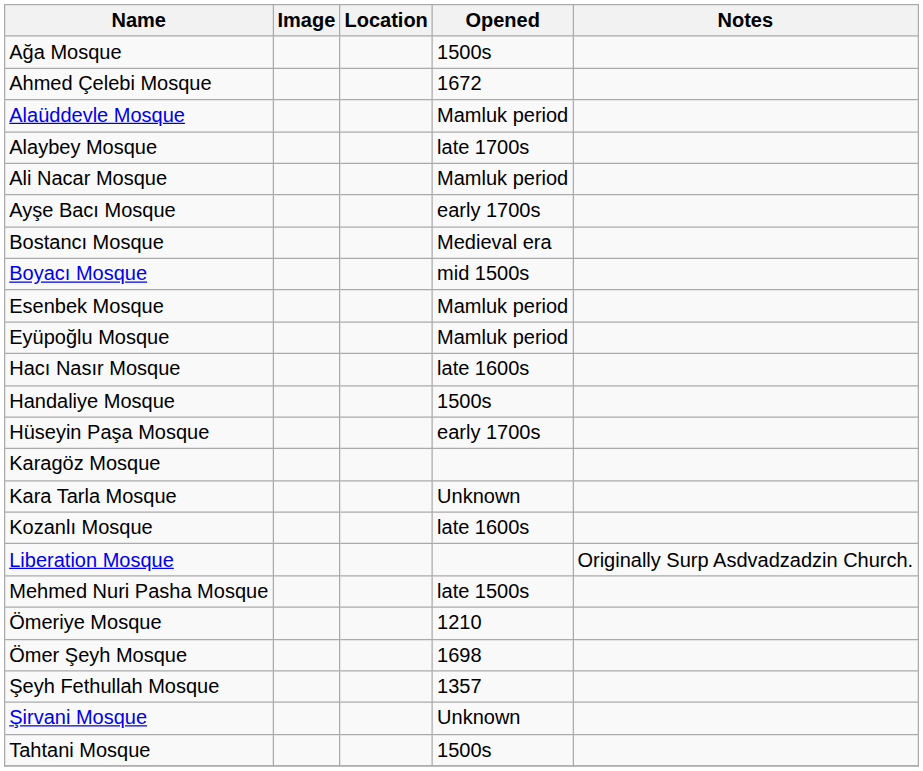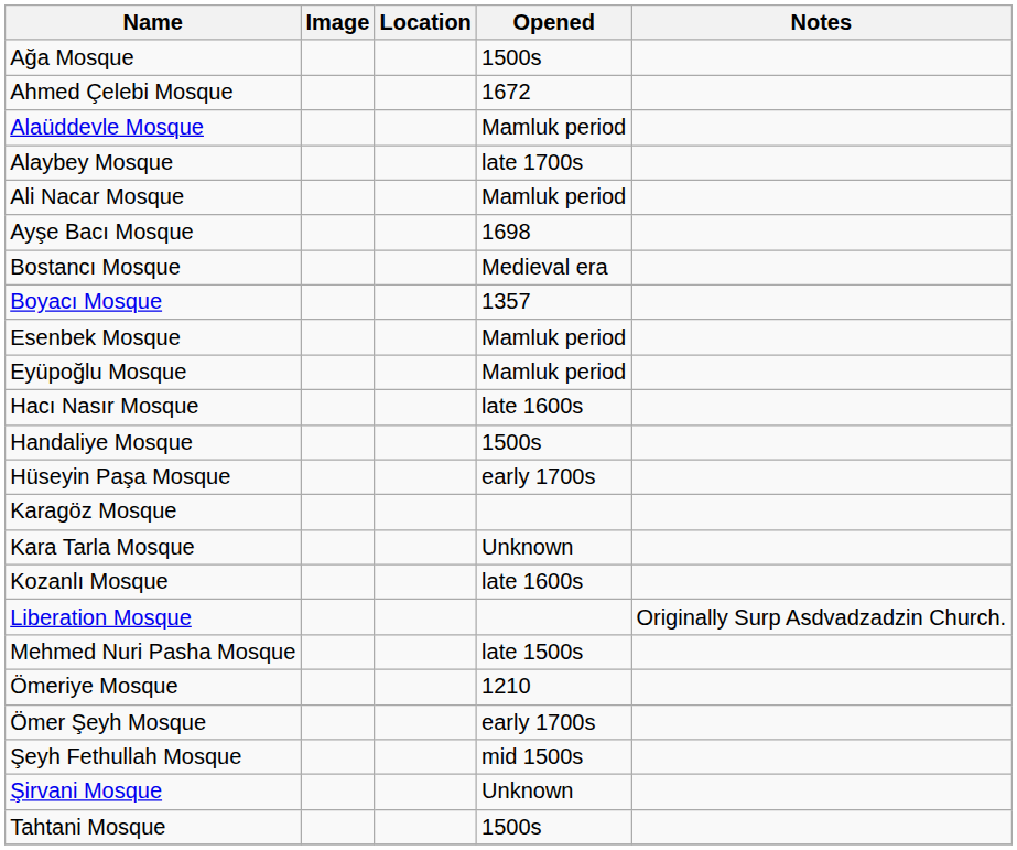Ayşe Bacı Mosque | Opened: early 1700s -> 1698
Boyacı Mosque | Opened: mid 1500s -> 1357
Ömer Şeyh Mosque | Opened: 1698 -> early 1700s
Şeyh Fethullah Mosque | Opened: 1357 -> mid 1500s
